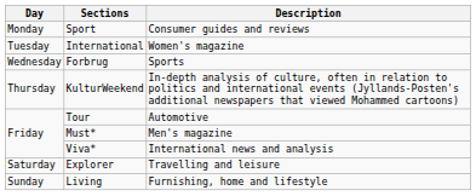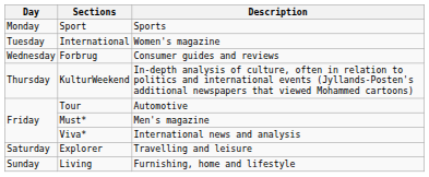Sport | Description: Consumer guides and reviews -> Sports
Forbrug | Description: Sports -> Consumer guides and reviews
